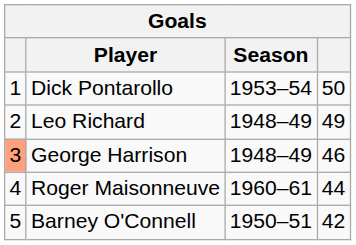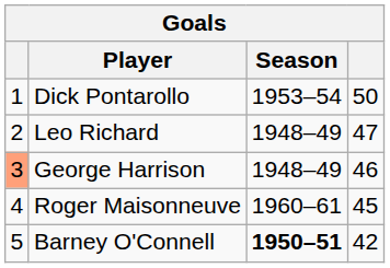Leo Richard | column 4: 49 -> 47
Roger Maisonneuve | column 4: 44 -> 45
Barney O'Connell | Season: normal -> bold
